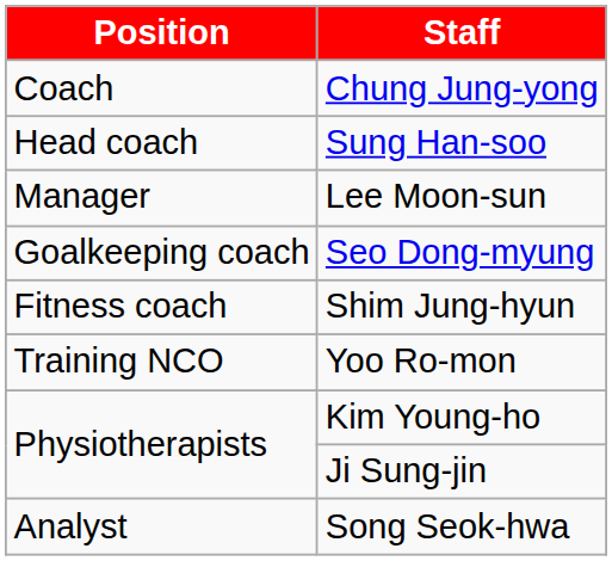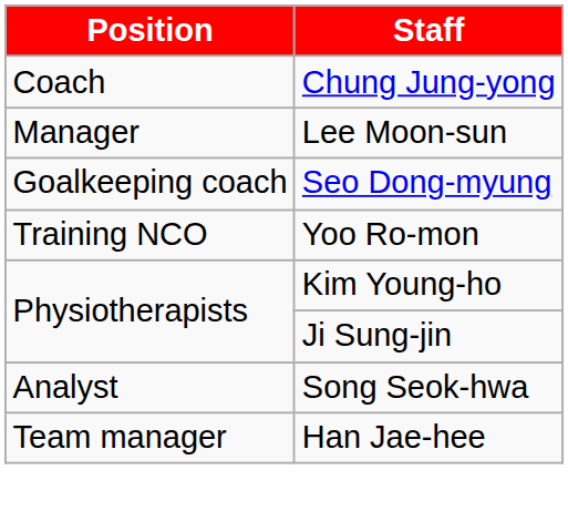- row: Head coach | Sung Han-soo
- row: Fitness coach | Shim Jung-hyun
+ row: Team manager | Han Jae-hee
